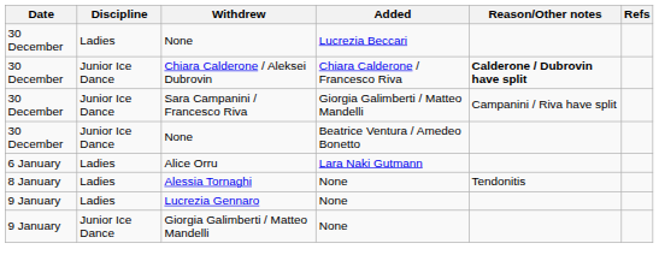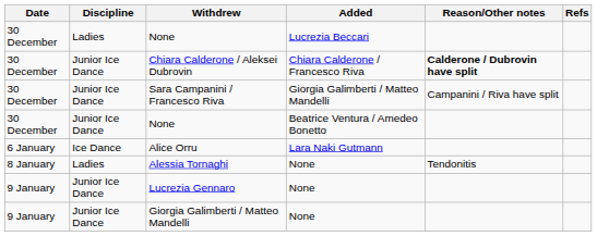Alice Orru | Discipline: Ladies -> Ice Dance
Lucrezia Gennaro | Discipline: Ladies -> Junior Ice Dance
